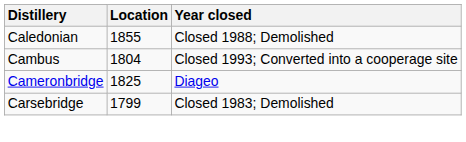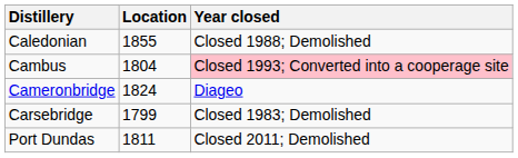Cambus | Year closed: no background -> pink background
Cameronbridge | Location: 1825 -> 1824
+ row: Port Dundas | 1811 | Closed 2011; Demolished
